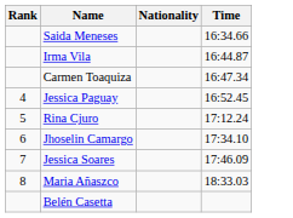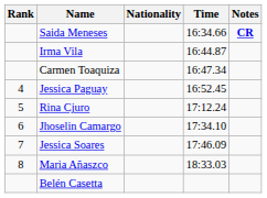+ column: Notes | CR
